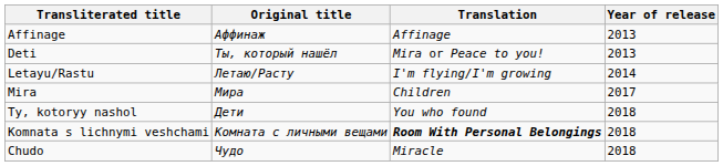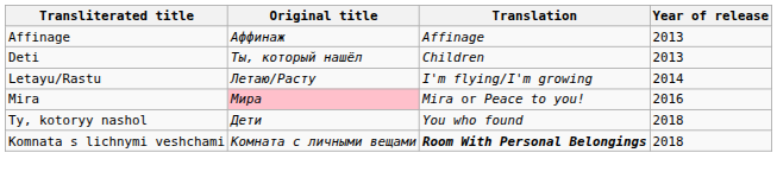Deti | Translation: Mira or Peace to you! -> Children
Mira | Original title: no background -> pink background
Mira | Translation: Children -> Mira or Peace to you!
Mira | Year of release: 2017 -> 2016
- row: Chudo | Чудо | Miracle | 2018
